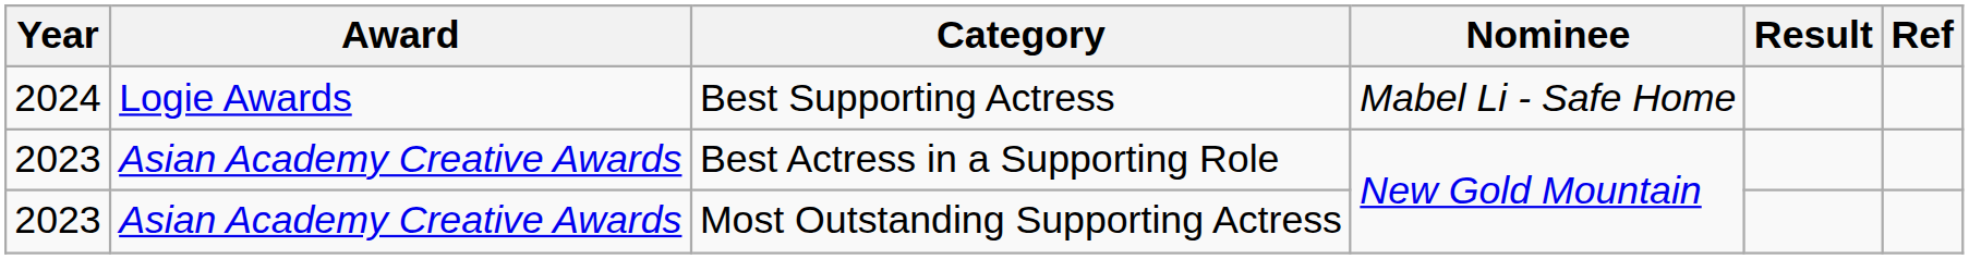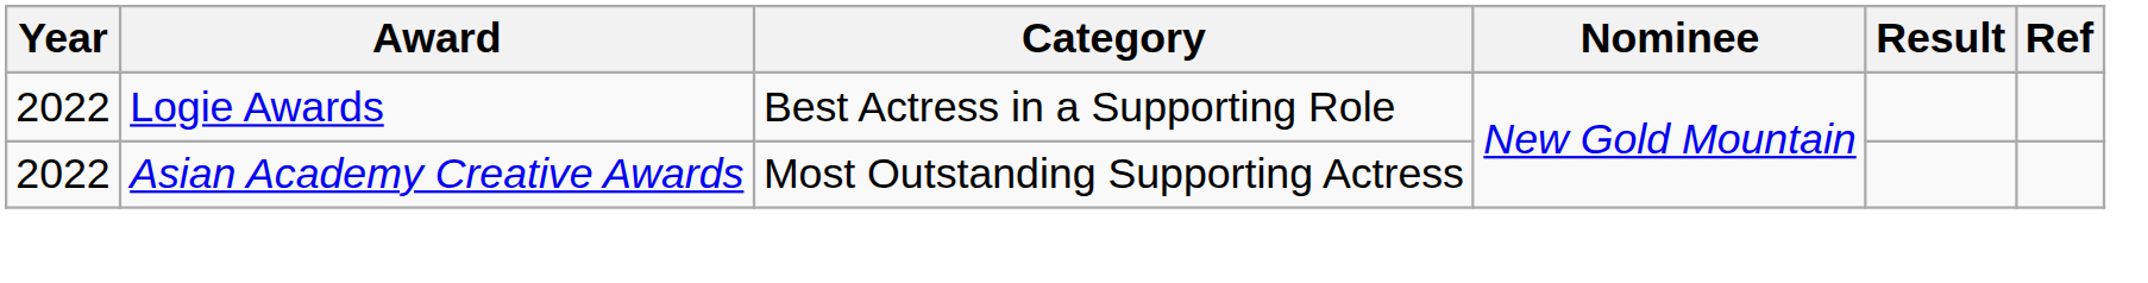- row: 2024 | Logie Awards | Best Supporting Actress | Mabel Li - Safe Home
Best Actress in a Supporting Role | Year: 2023 -> 2022
Best Actress in a Supporting Role | Award: Asian Academy Creative Awards -> Logie Awards
Most Outstanding Supporting Actress | Year: 2023 -> 2022
